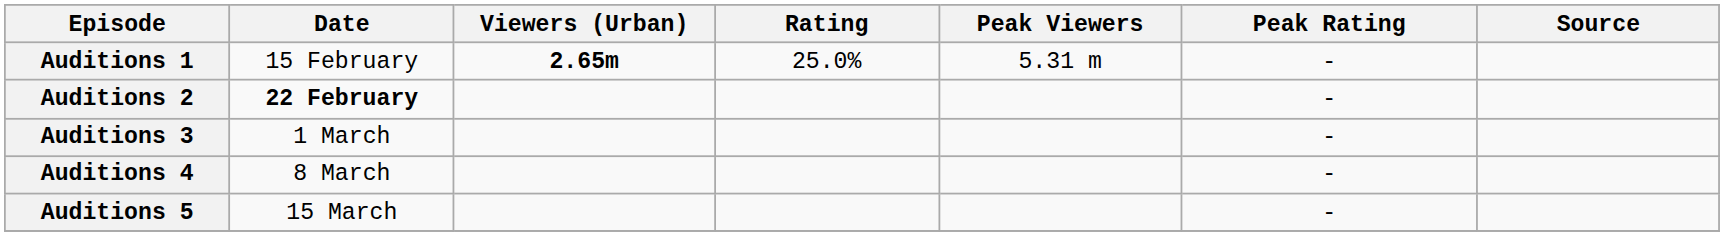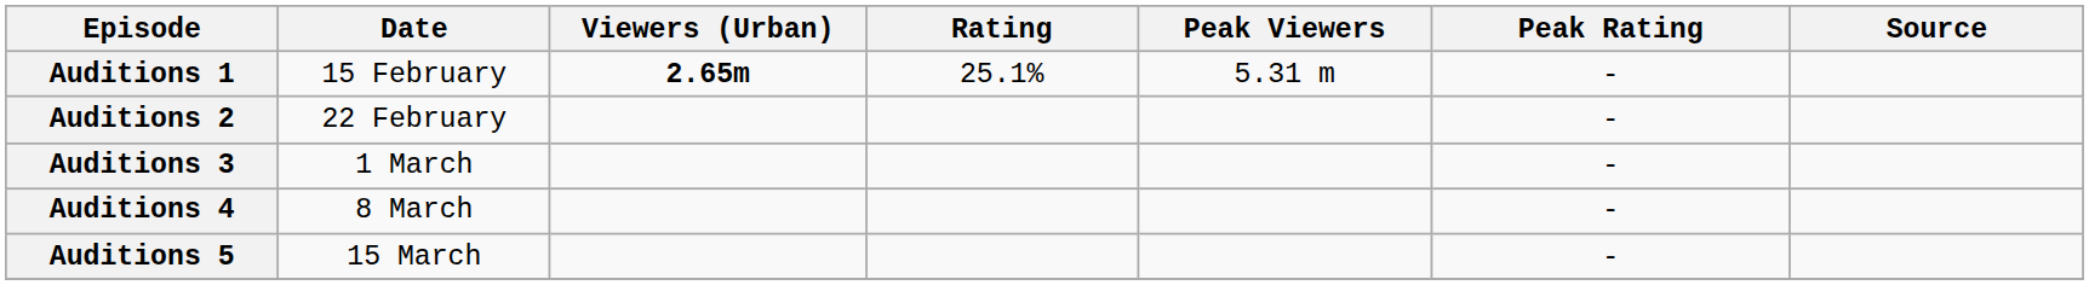Auditions 1 | Rating: 25.0% -> 25.1%
Auditions 2 | Date: bold -> normal
